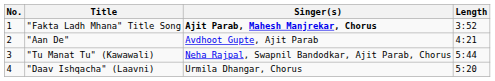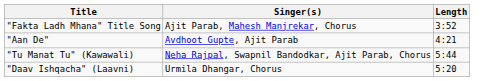- column: No. | 1 | 2 | 3 | 4
"Fakta Ladh Mhana" Title Song | Singer(s): bold -> normal
